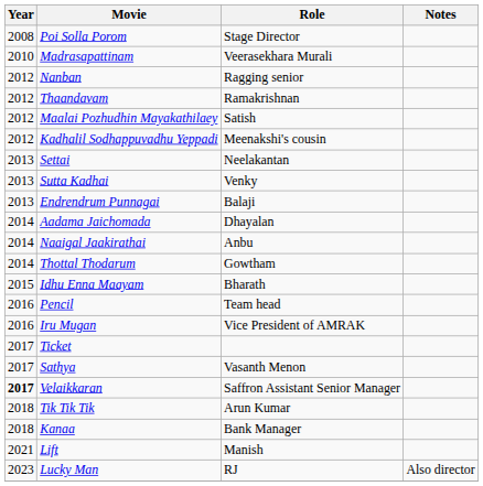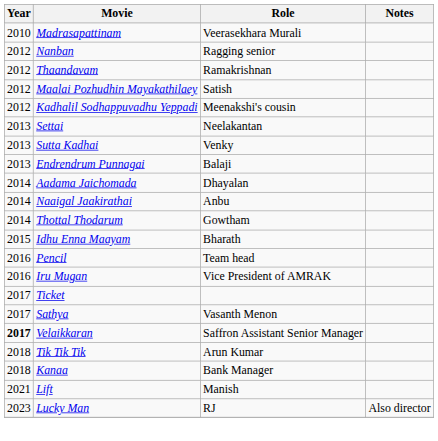- row: 2008 | Poi Solla Porom | Stage Director
